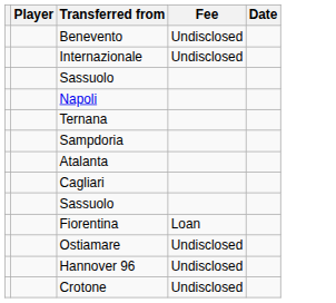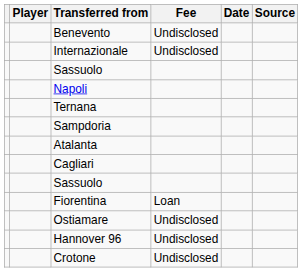+ column: Source
